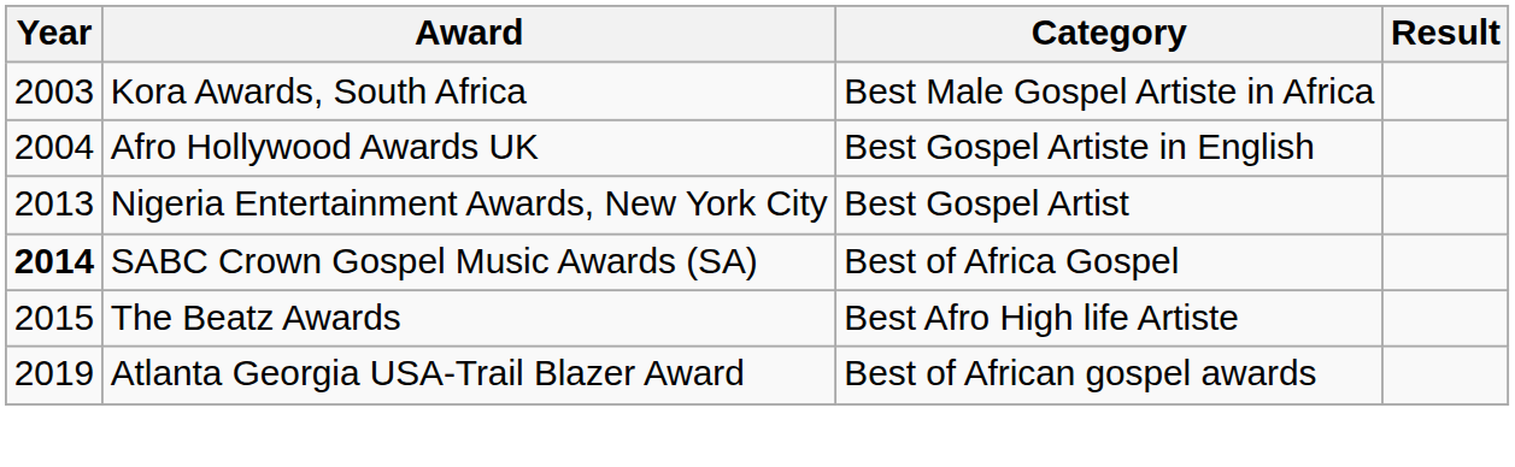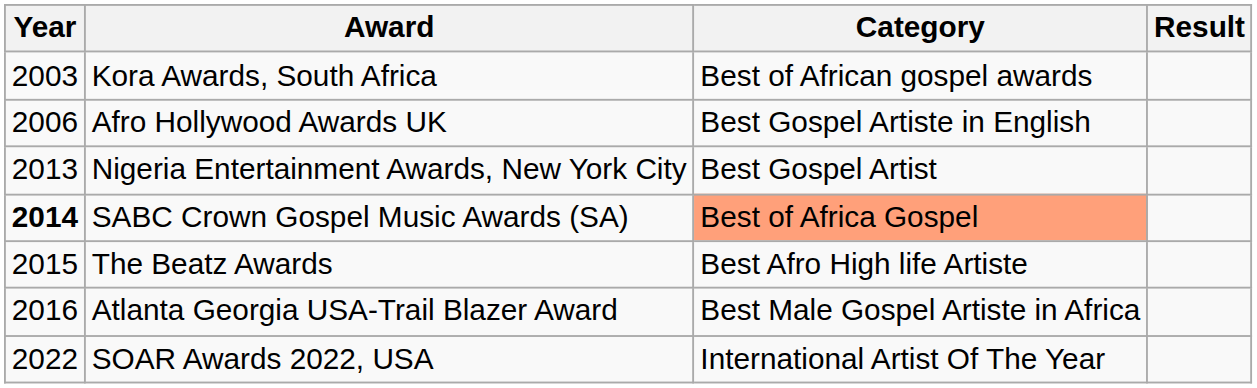Kora Awards, South Africa | Category: Best Male Gospel Artiste in Africa -> Best of African gospel awards
Afro Hollywood Awards UK | Year: 2004 -> 2006
SABC Crown Gospel Music Awards (SA) | Category: no background -> lightsalmon background
Atlanta Georgia USA-Trail Blazer Award | Year: 2019 -> 2016
Atlanta Georgia USA-Trail Blazer Award | Category: Best of African gospel awards -> Best Male Gospel Artiste in Africa
+ row: 2022 | SOAR Awards 2022, USA | International Artist Of The Year
